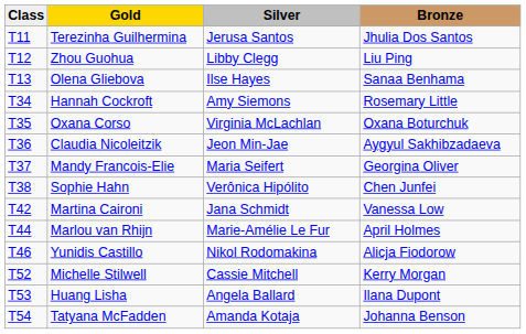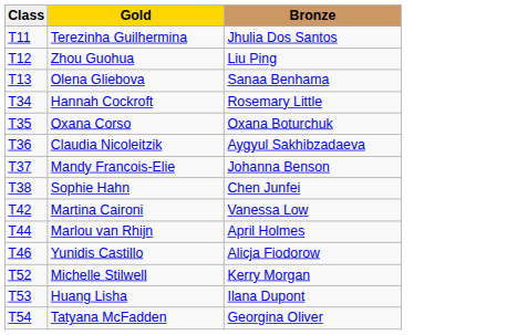- column: Silver | Jerusa Santos | Libby Clegg | Ilse Hayes | Amy Siemons | Virginia McLachlan | Jeon Min-Jae | Maria Seifert | Verônica Hipólito | Jana Schmidt | Marie-Amélie Le Fur | Nikol Rodomakina | Cassie Mitchell | Angela Ballard | Amanda Kotaja
Mandy Francois-Elie | Bronze: Georgina Oliver -> Johanna Benson
Tatyana McFadden | Bronze: Johanna Benson -> Georgina Oliver
